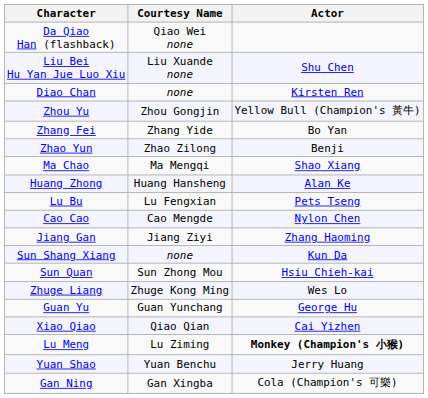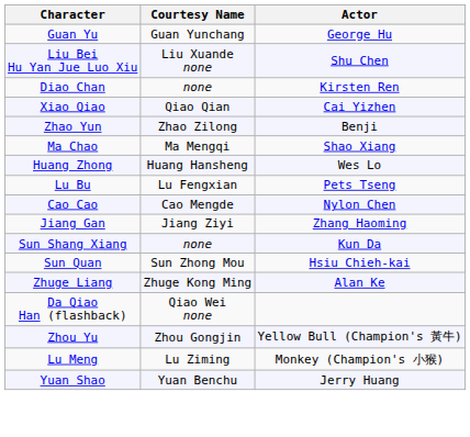rows swapped: Guan Yu <-> Da Qiao Han (flashback)
rows swapped: Xiao Qiao <-> Zhou Yu
- row: Zhang Fei | Zhang Yide | Bo Yan
Huang Zhong | Actor: Alan Ke -> Wes Lo
Zhuge Liang | Actor: Wes Lo -> Alan Ke
Lu Meng | Actor: bold -> normal
- row: Gan Ning | Gan Xingba | Cola (Champion's 可樂)
